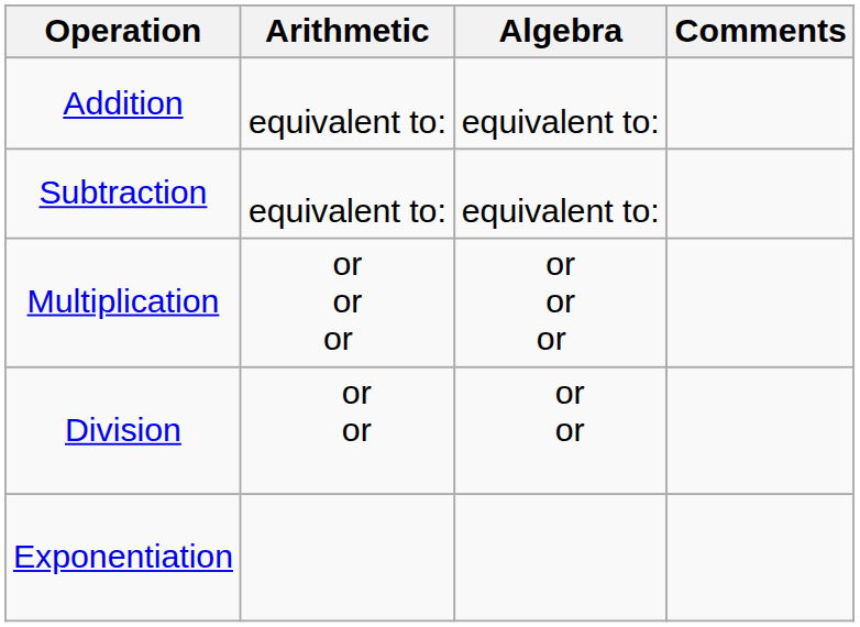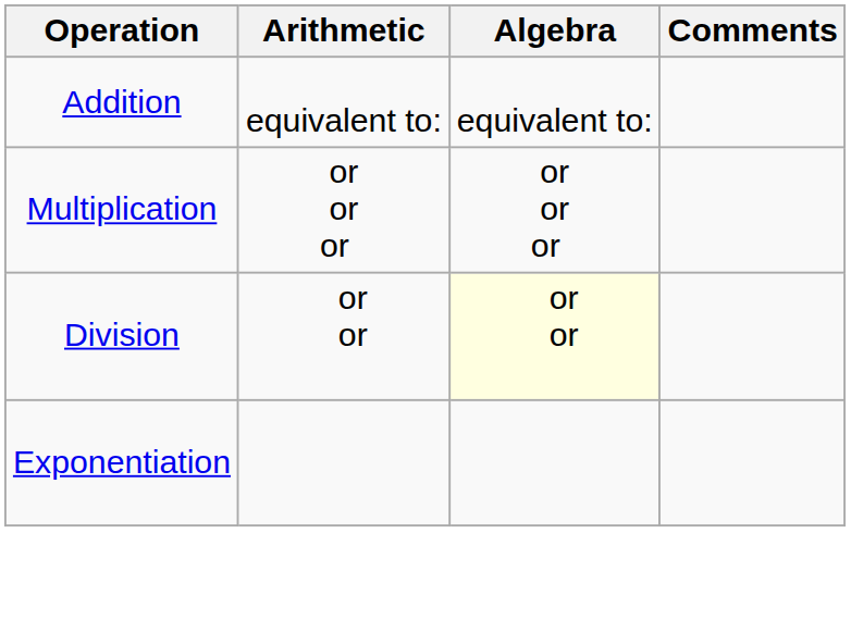- row: Subtraction | equivalent to: | equivalent to:
Division | Algebra: no background -> lightyellow background
